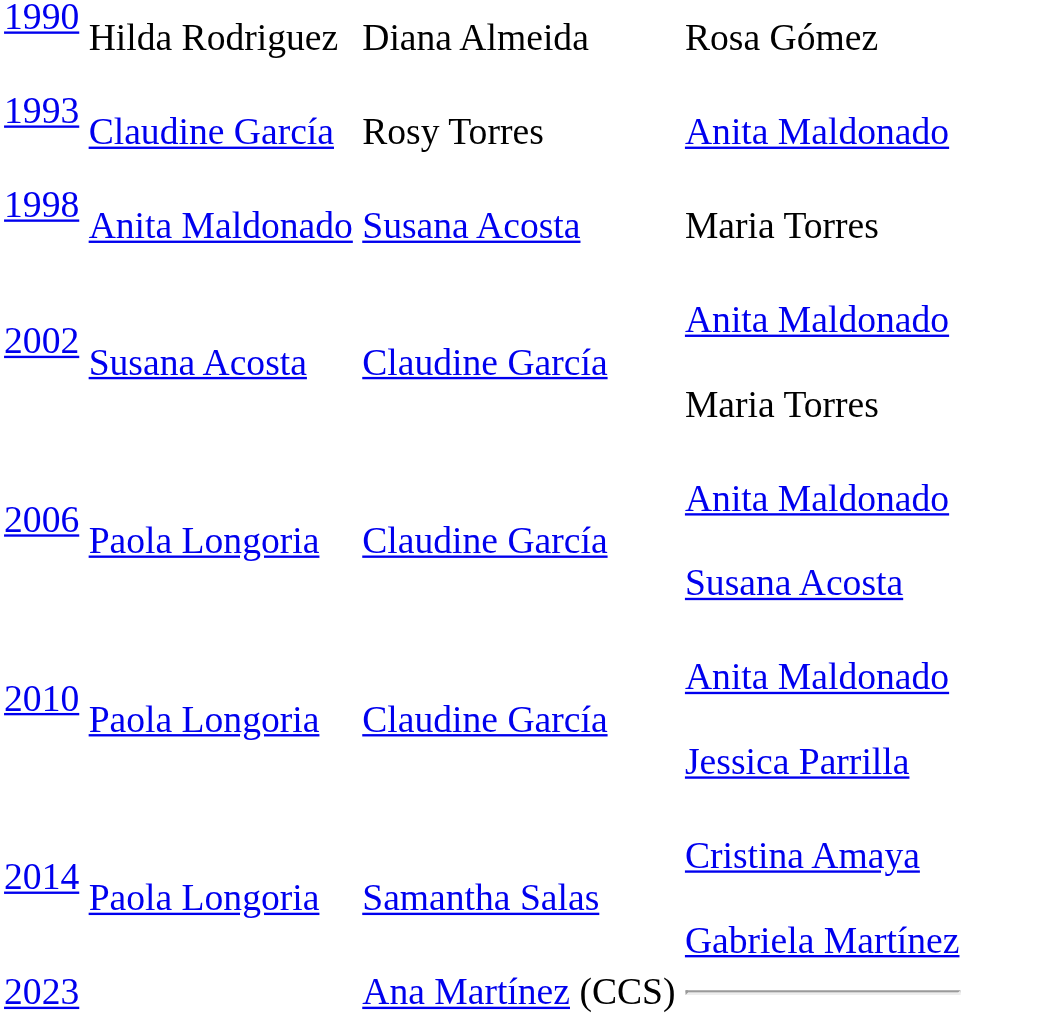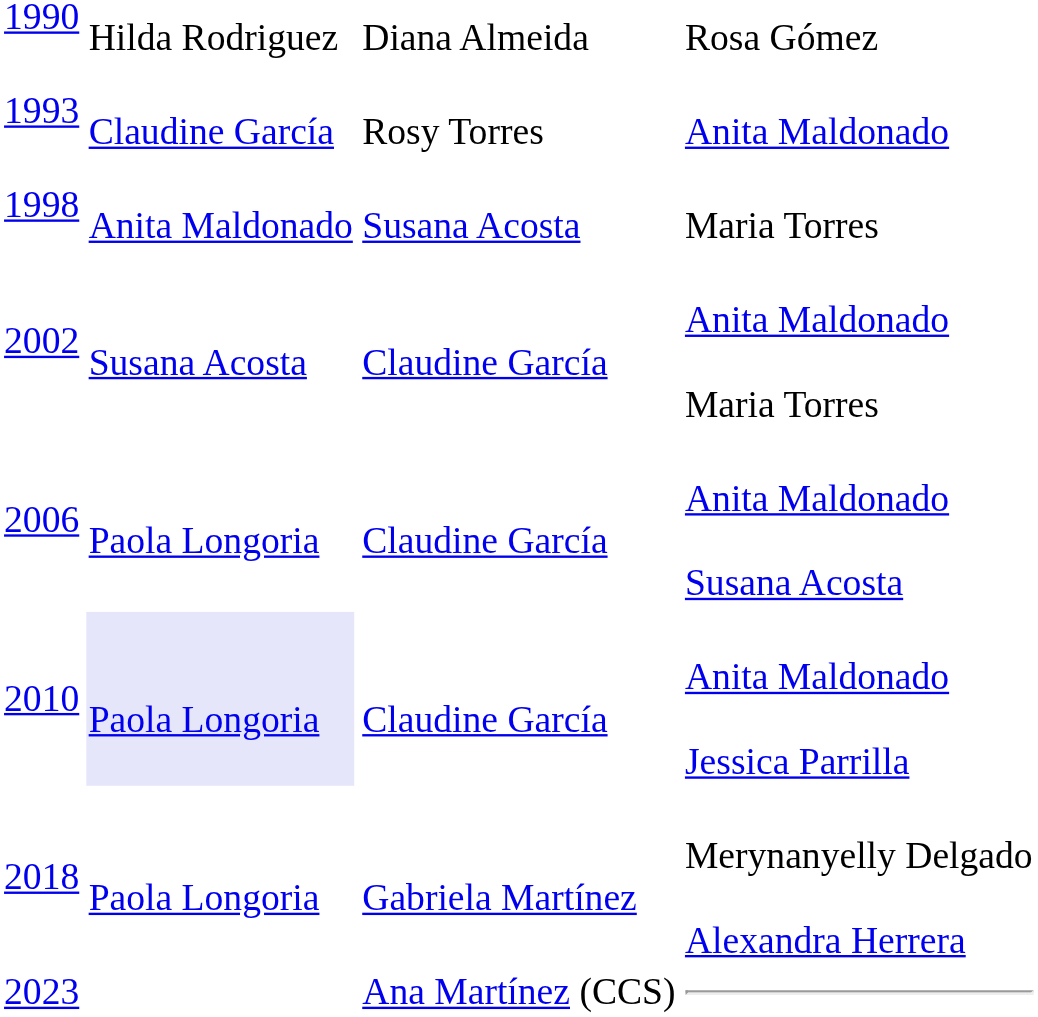Anita Maldonado Jessica Parrilla | column 2: no background -> lavender background
- row: 2014 | Paola Longoria | Samantha Salas | Cristina Amaya Gabriela Martínez
+ row: 2018 | Paola Longoria | Gabriela Martínez | Merynanyelly Delgado Alexandra Herrera
